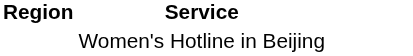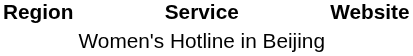+ column: Website
